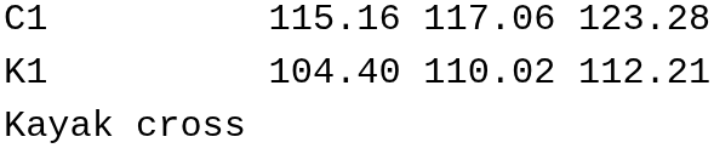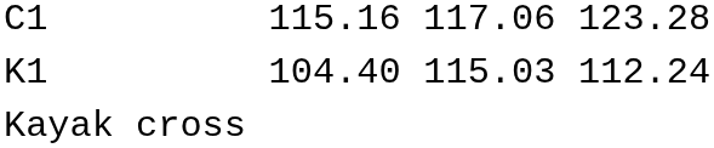K1 | column 5: 110.02 -> 115.03
K1 | column 7: 112.21 -> 112.24
